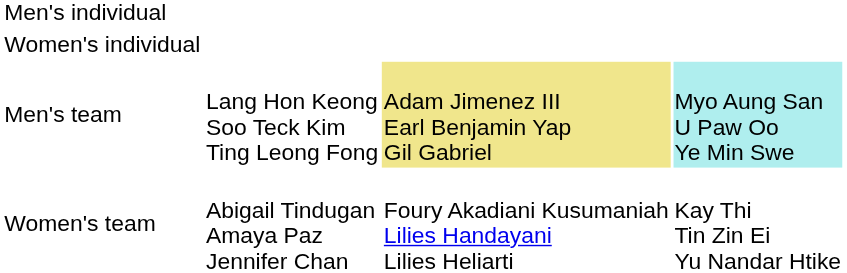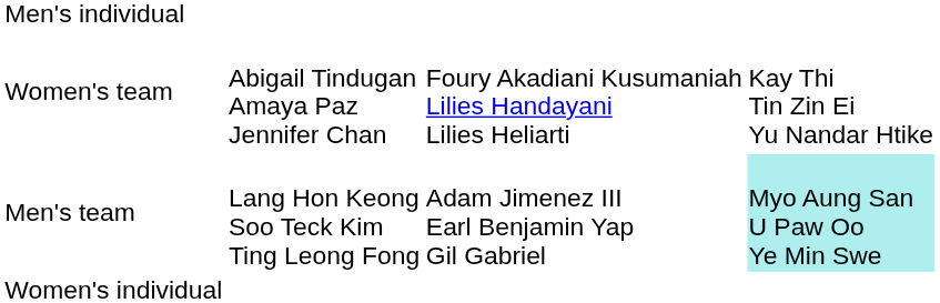rows swapped: Women's individual <-> Women's team
Men's team | column 3: khaki background -> no background
